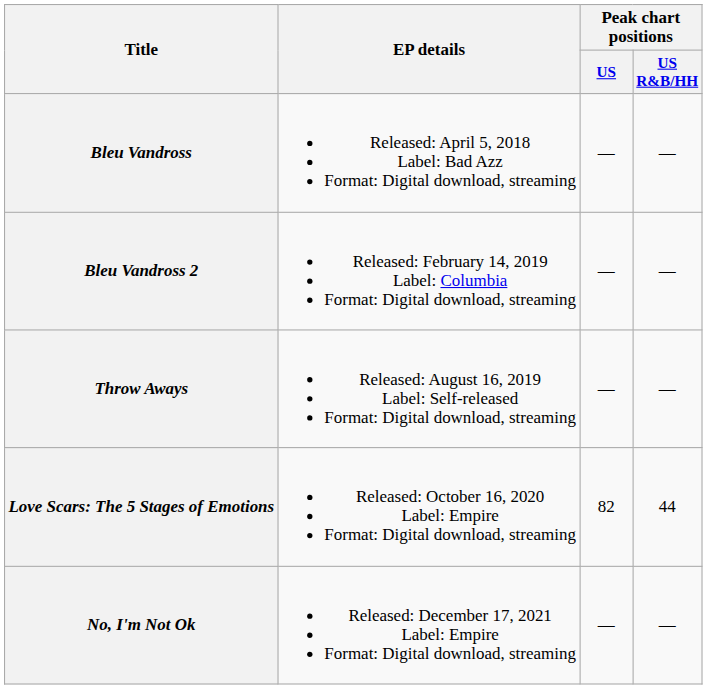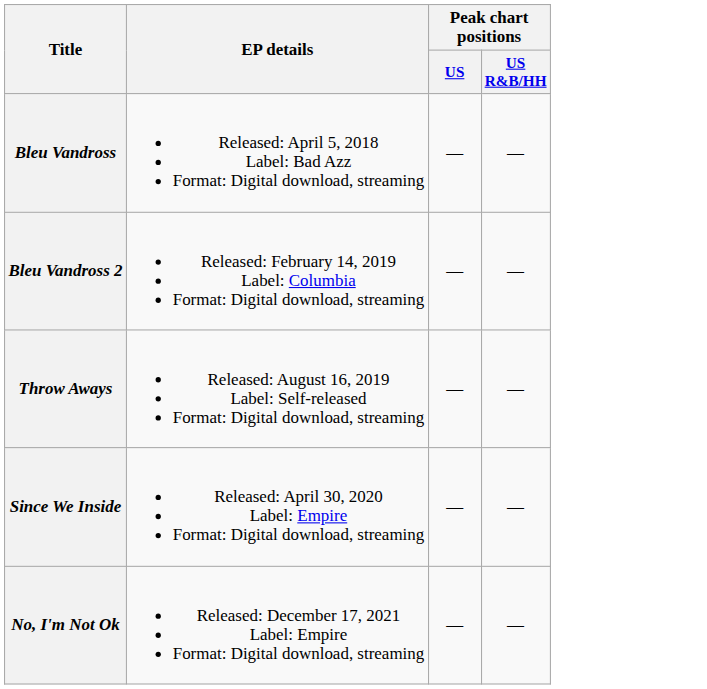+ row: Since We Inside | Released: April 30, 2020 Label: Empire Format: Digital download, streaming | — | —
- row: Love Scars: The 5 Stages of Emotions | Released: October 16, 2020 Label: Empire Format: Digital download, streaming | 82 | 44
